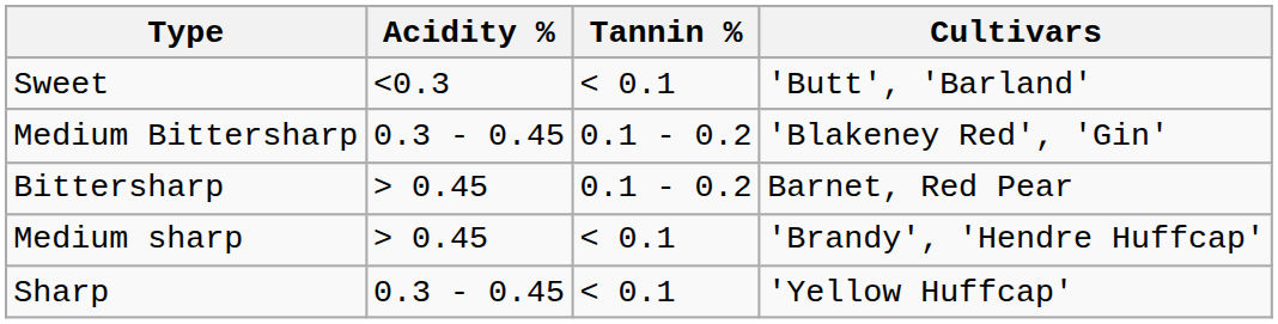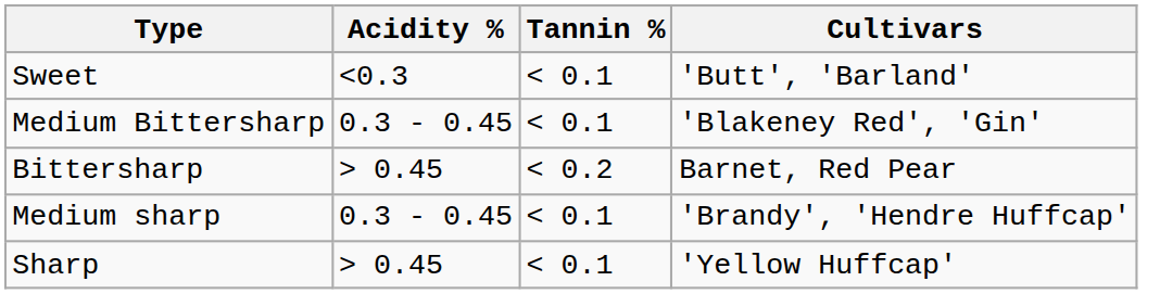Medium Bittersharp | Tannin %: 0.1 - 0.2 -> < 0.1
Bittersharp | Tannin %: 0.1 - 0.2 -> < 0.2
Medium sharp | Acidity %: > 0.45 -> 0.3 - 0.45
Sharp | Acidity %: 0.3 - 0.45 -> > 0.45
